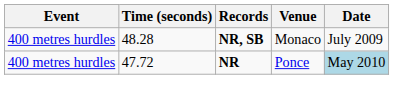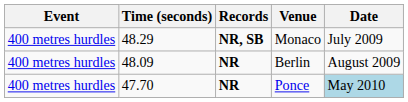Monaco | Time (seconds): 48.28 -> 48.29
+ row: 400 metres hurdles | 48.09 | NR | Berlin | August 2009
Ponce | Time (seconds): 47.72 -> 47.70
